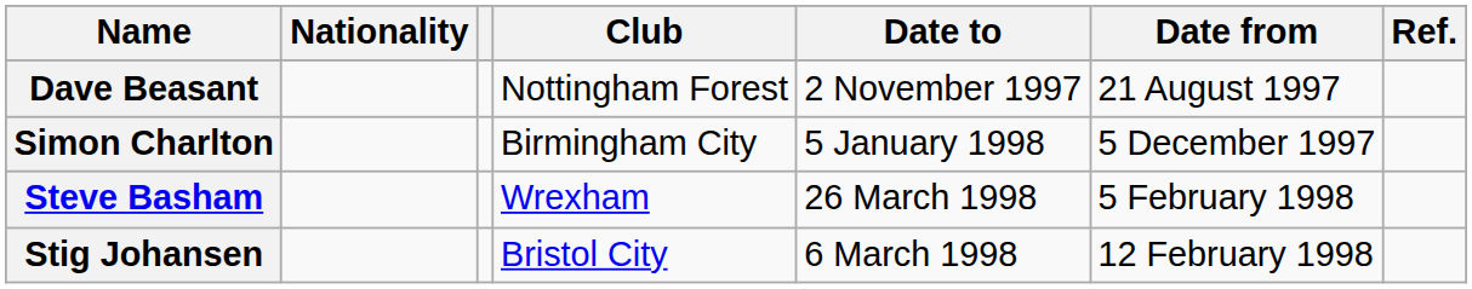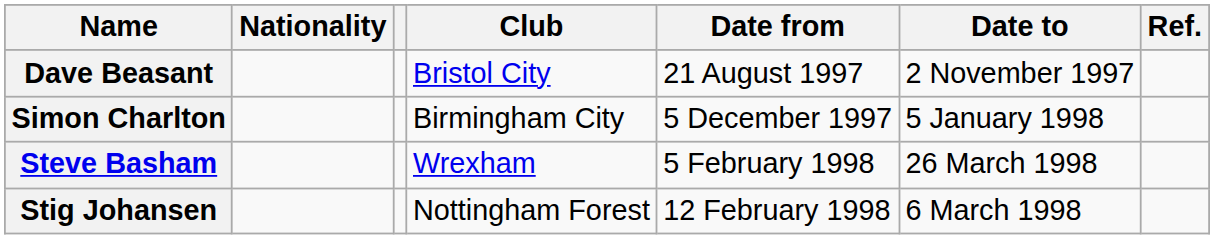columns swapped: Date from <-> Date to
Dave Beasant | Club: Nottingham Forest -> Bristol City
Stig Johansen | Club: Bristol City -> Nottingham Forest
